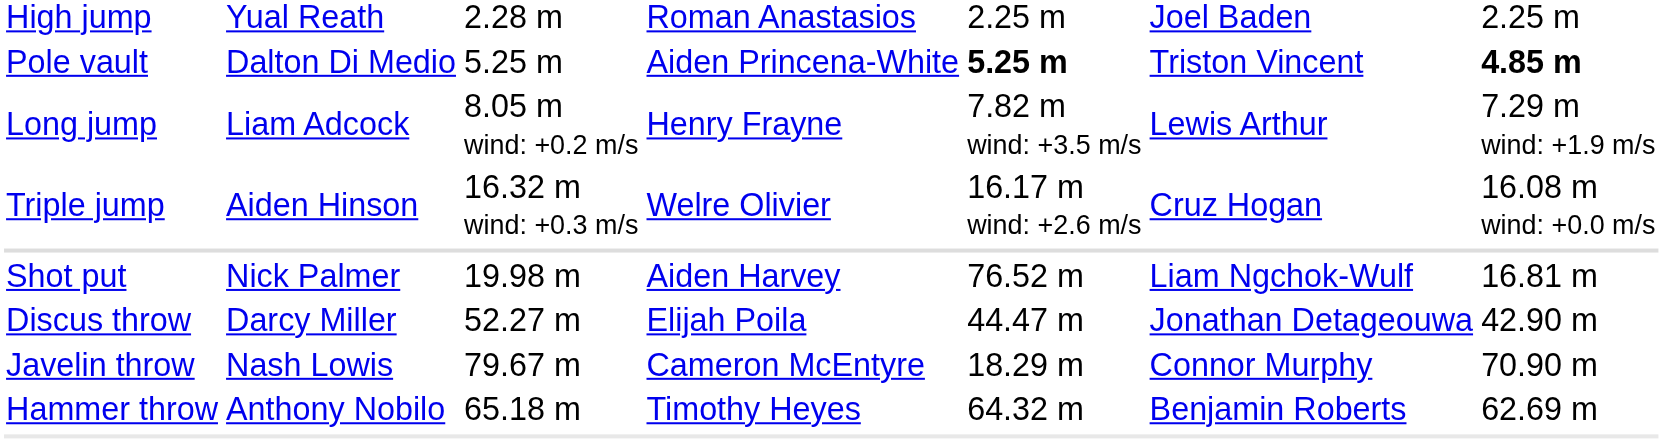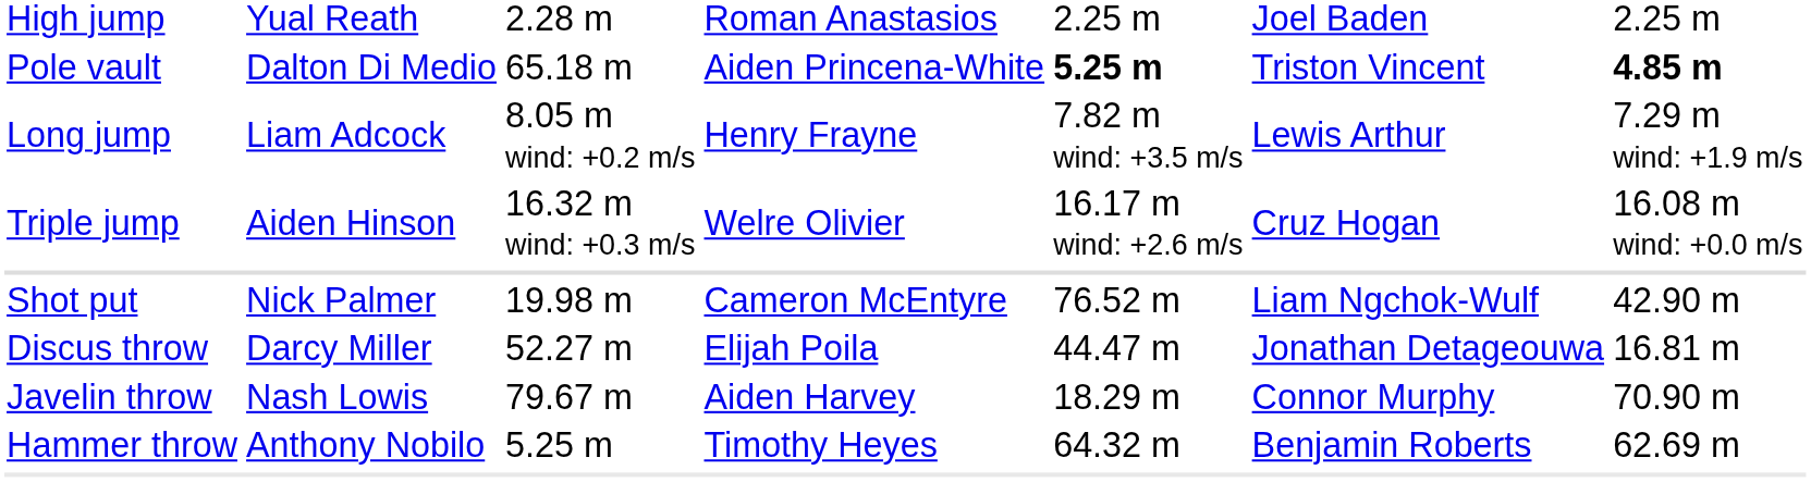Pole vault | column 3: 5.25 m -> 65.18 m
Shot put | column 4: Aiden Harvey -> Cameron McEntyre
Shot put | column 7: 16.81 m -> 42.90 m
Discus throw | column 7: 42.90 m -> 16.81 m
Javelin throw | column 4: Cameron McEntyre -> Aiden Harvey
Hammer throw | column 3: 65.18 m -> 5.25 m
